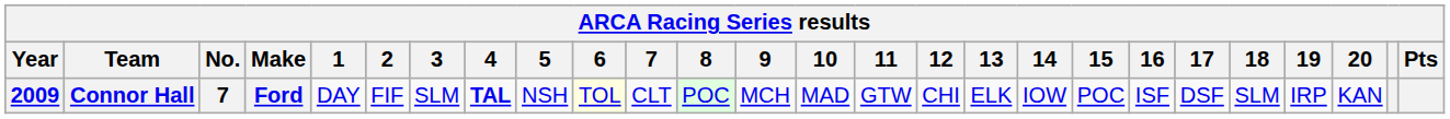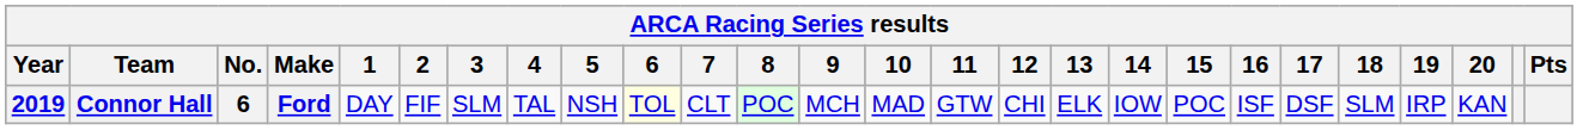Connor Hall | Year: 2009 -> 2019
Connor Hall | No.: 7 -> 6
Connor Hall | 4: bold -> normal
